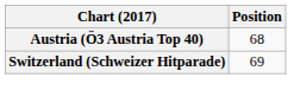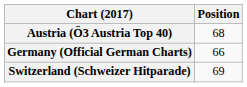+ row: Germany (Official German Charts) | 66
